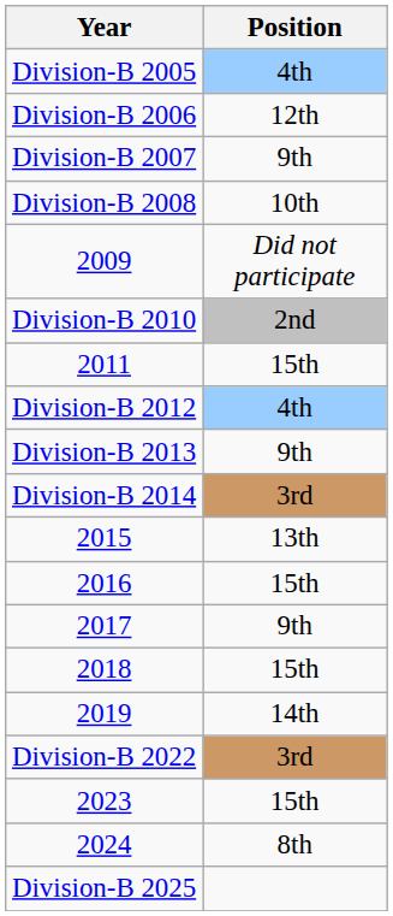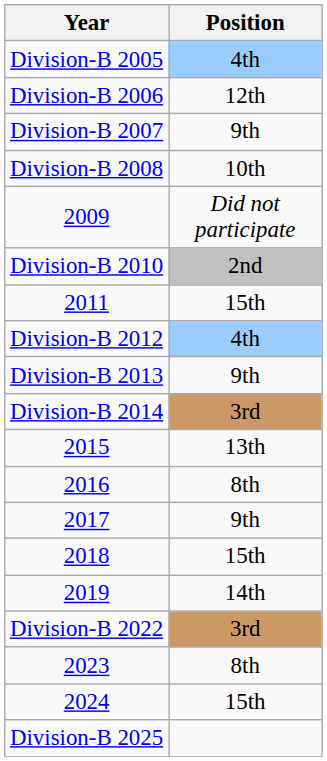2016 | Position: 15th -> 8th
2023 | Position: 15th -> 8th
2024 | Position: 8th -> 15th
